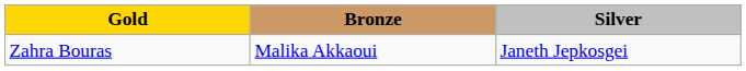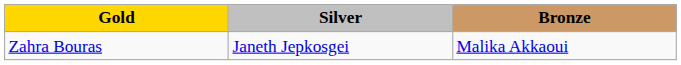columns swapped: Silver <-> Bronze
